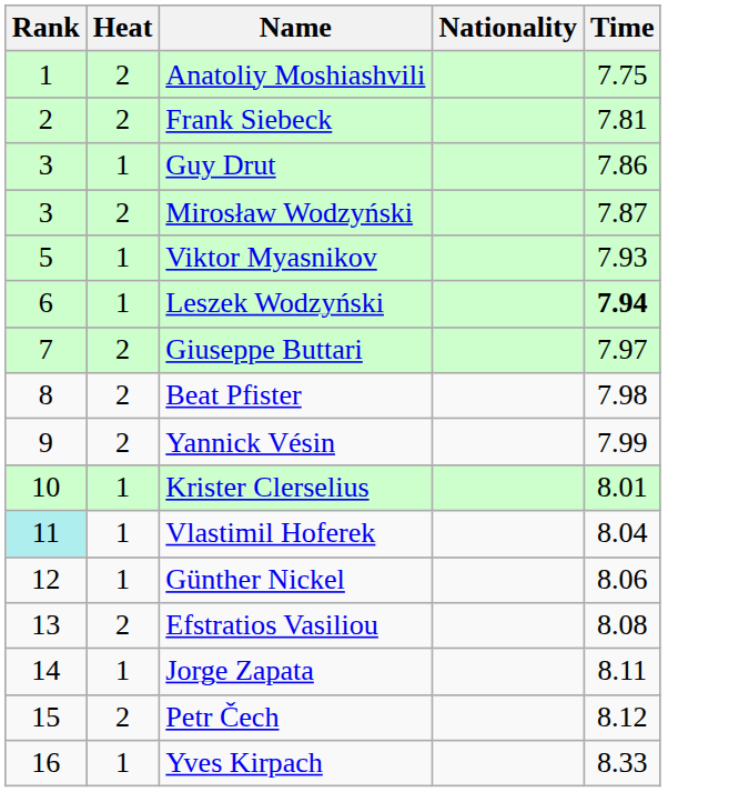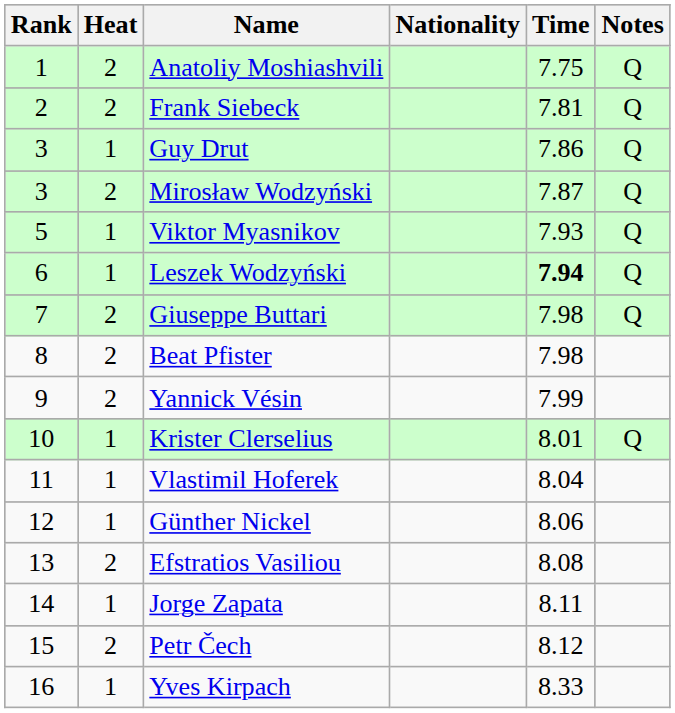+ column: Notes | Q | Q | Q | Q | Q | Q | Q | Q
Giuseppe Buttari | Time: 7.97 -> 7.98
Vlastimil Hoferek | Rank: paleturquoise background -> no background
